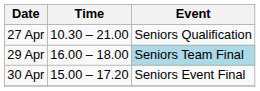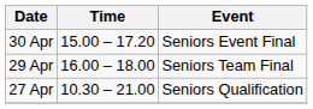rows swapped: 27 Apr <-> 30 Apr
29 Apr | Event: lightblue background -> no background
